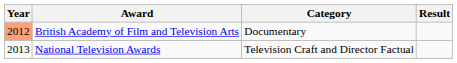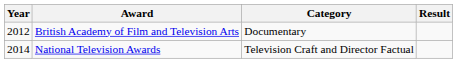British Academy of Film and Television Arts | Year: lightsalmon background -> no background
National Television Awards | Year: 2013 -> 2014
